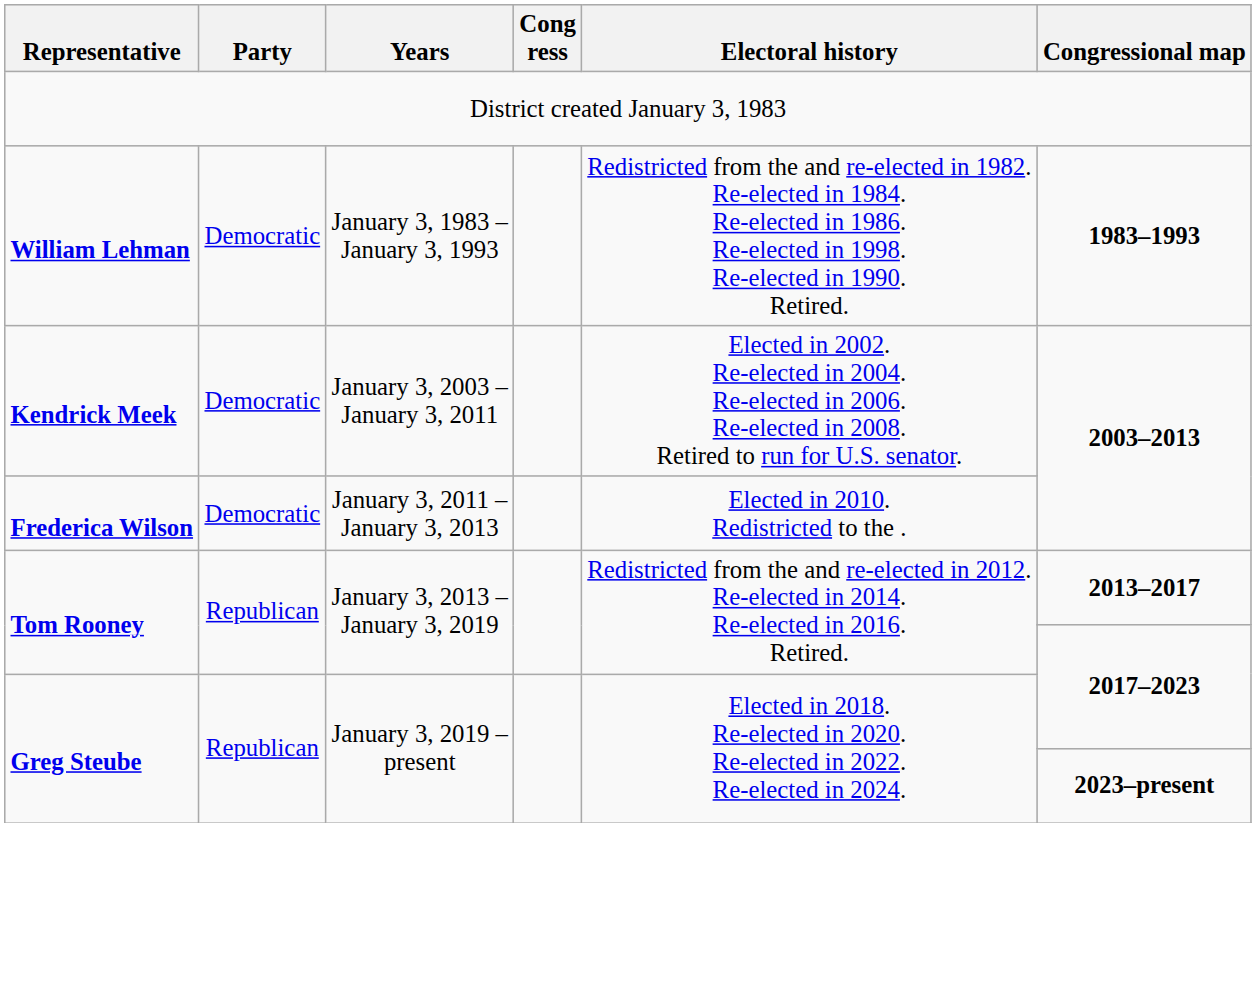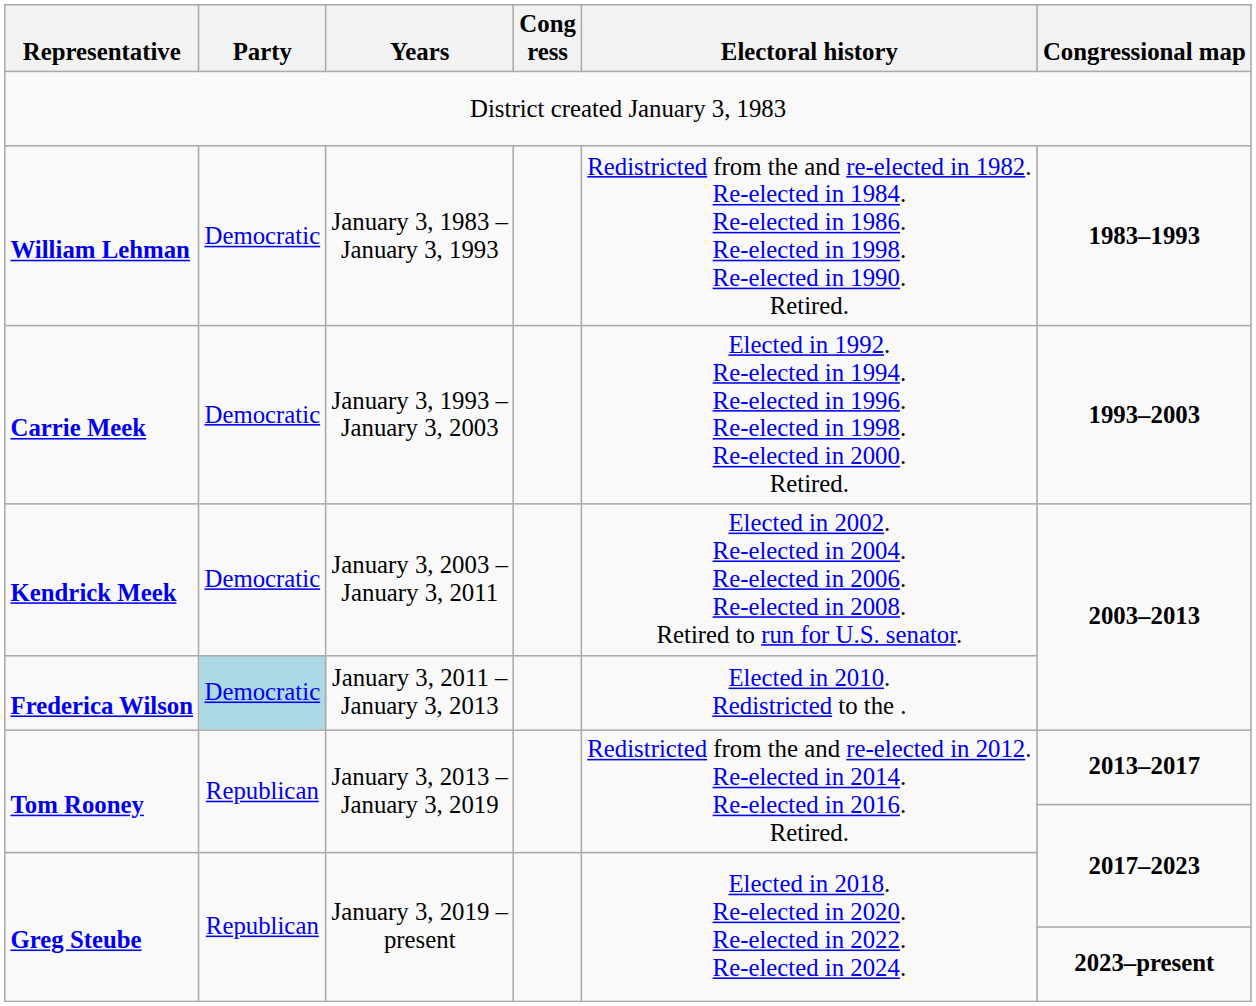+ row: Carrie Meek | Democratic | January 3, 1993 – January 3, 2003 | Elected in 1992. Re-elected in 1994. Re-elected in 1996. Re-elected in 1998. Re-elected in 2000. Retired. | 1993–2003
Frederica Wilson | Party: no background -> lightblue background
